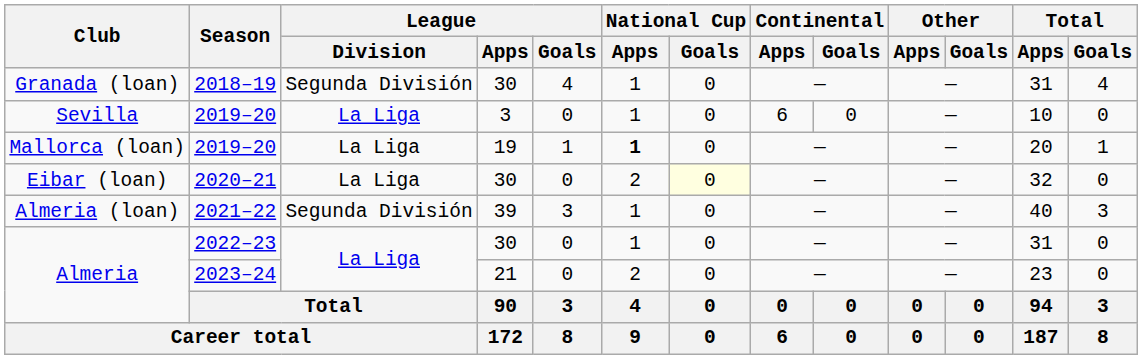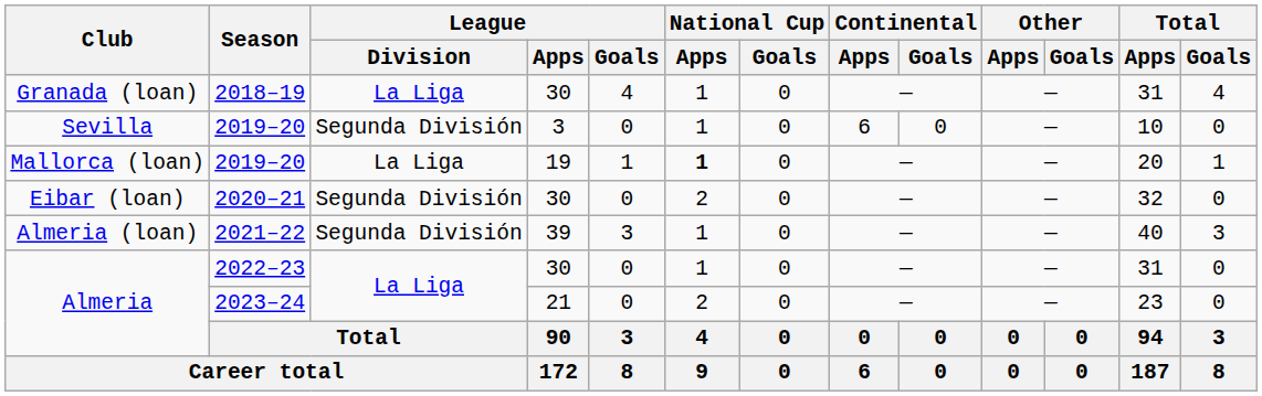Granada (loan) | League / Division: Segunda División -> La Liga
Sevilla | League / Division: La Liga -> Segunda División
Eibar (loan) | League / Division: La Liga -> Segunda División
Eibar (loan) | National Cup / Goals: lightyellow background -> no background
